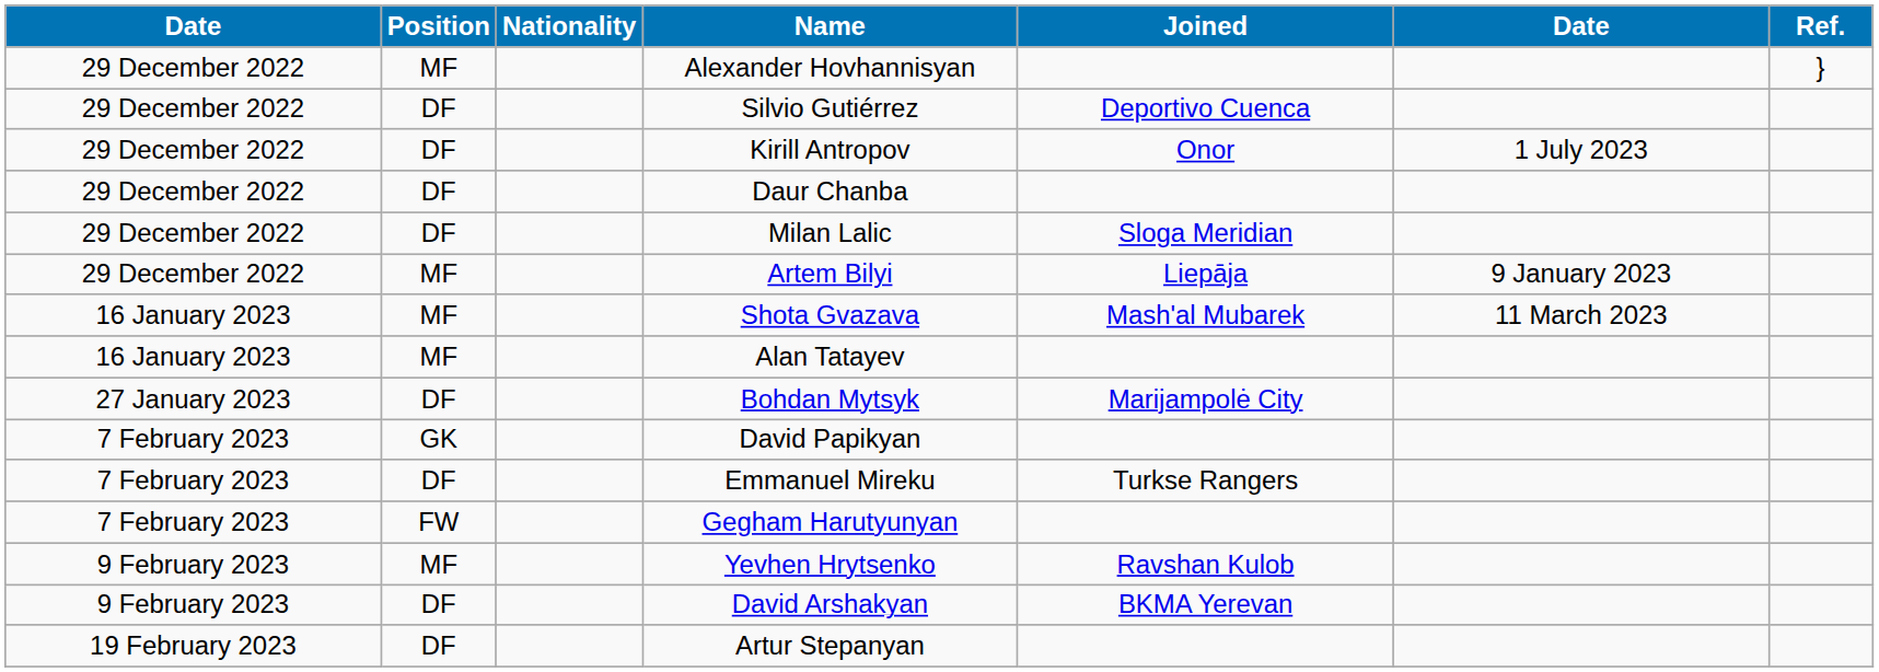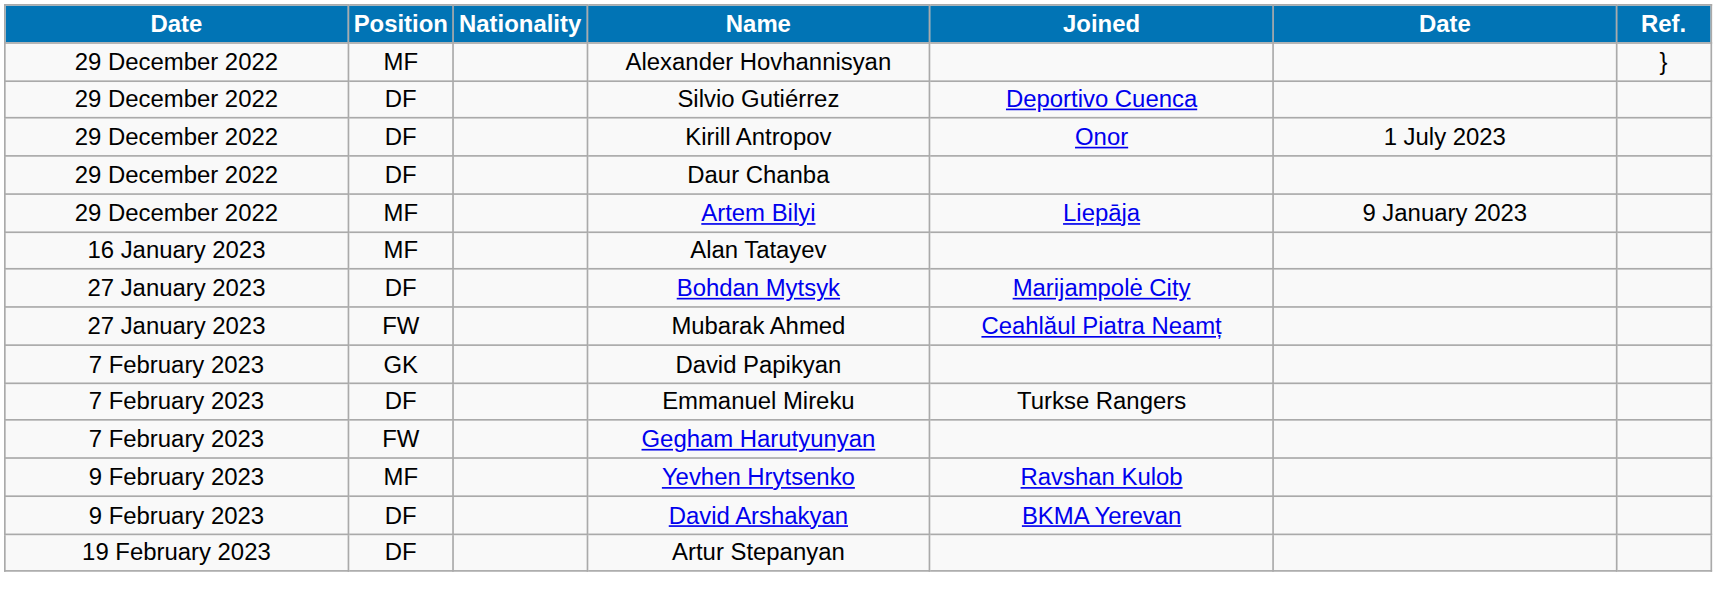- row: 29 December 2022 | DF | Milan Lalic | Sloga Meridian
- row: 16 January 2023 | MF | Shota Gvazava | Mash'al Mubarek | 11 March 2023
+ row: 27 January 2023 | FW | Mubarak Ahmed | Ceahlăul Piatra Neamț
